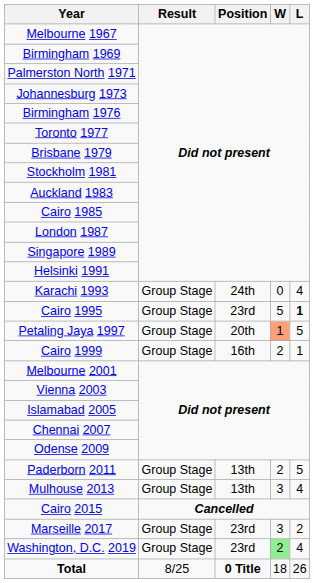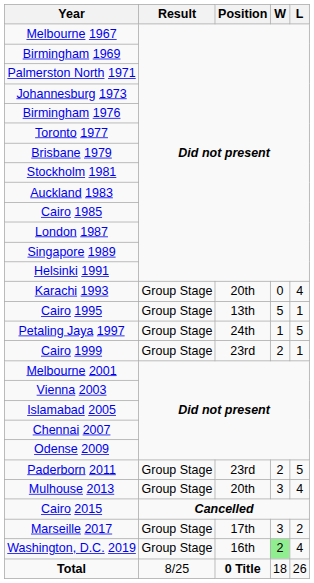Karachi 1993 | Position: 24th -> 20th
Cairo 1995 | Position: 23rd -> 13th
Cairo 1995 | L: bold -> normal
Petaling Jaya 1997 | Position: 20th -> 24th
Petaling Jaya 1997 | W: lightsalmon background -> no background
Cairo 1999 | Position: 16th -> 23rd
Paderborn 2011 | Position: 13th -> 23rd
Mulhouse 2013 | Position: 13th -> 20th
Marseille 2017 | Position: 23rd -> 17th
Washington, D.C. 2019 | Position: 23rd -> 16th
